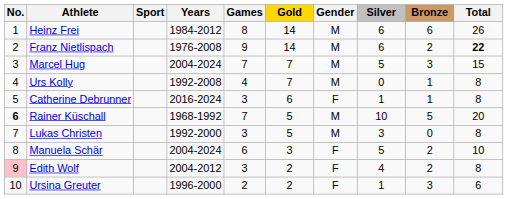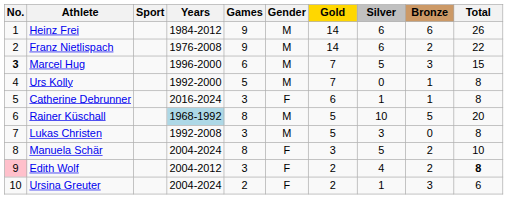columns swapped: Gender <-> Gold
Heinz Frei | Games: 8 -> 9
Franz Nietlispach | Total: bold -> normal
Marcel Hug | No.: normal -> bold
Marcel Hug | Years: 2004-2024 -> 1996-2000
Marcel Hug | Games: 7 -> 6
Urs Kolly | Years: 1992-2008 -> 1992-2000
Urs Kolly | Games: 4 -> 5
Rainer Küschall | No.: bold -> normal
Rainer Küschall | Years: no background -> lightblue background
Rainer Küschall | Games: 7 -> 8
Lukas Christen | Years: 1992-2000 -> 1992-2008
Manuela Schär | Games: 6 -> 8
Edith Wolf | Total: normal -> bold
Ursina Greuter | Years: 1996-2000 -> 2004-2024
